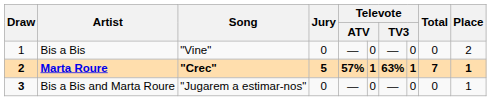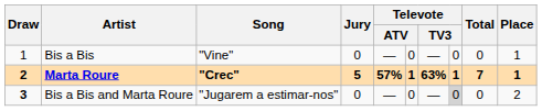Bis a Bis | Place: 2 -> 1
Bis a Bis and Marta Roure | column 8: no background -> lightgrey background
Bis a Bis and Marta Roure | Place: 1 -> 2
